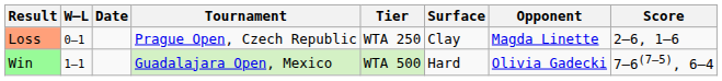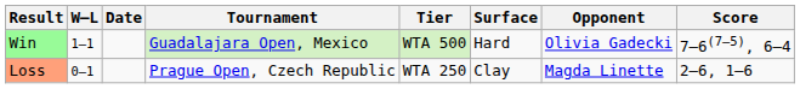rows swapped: Loss <-> Win
